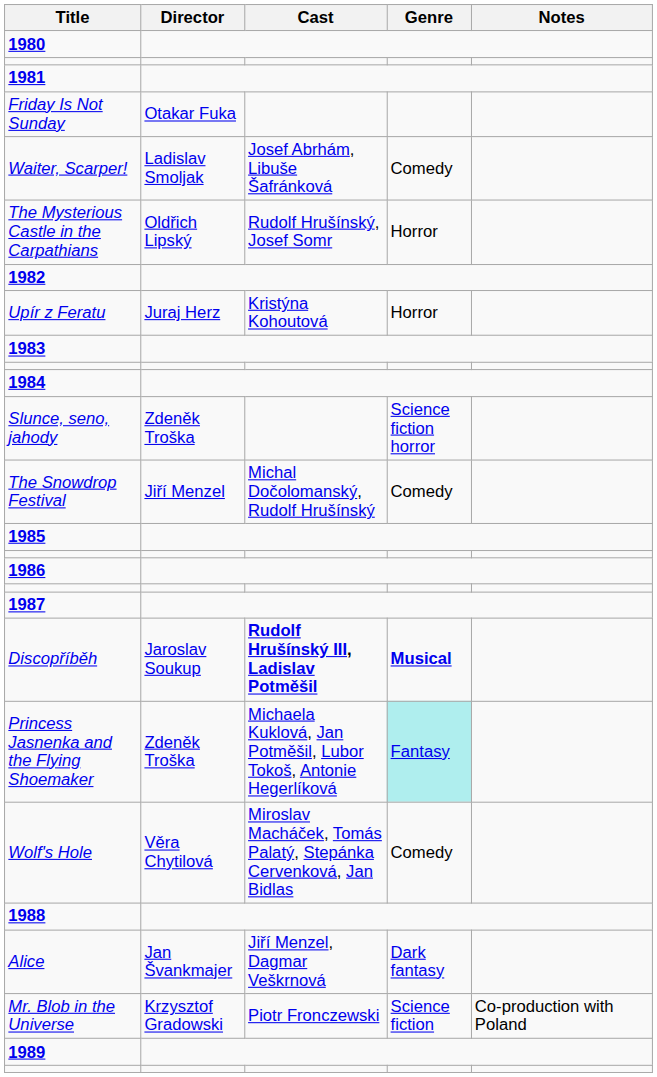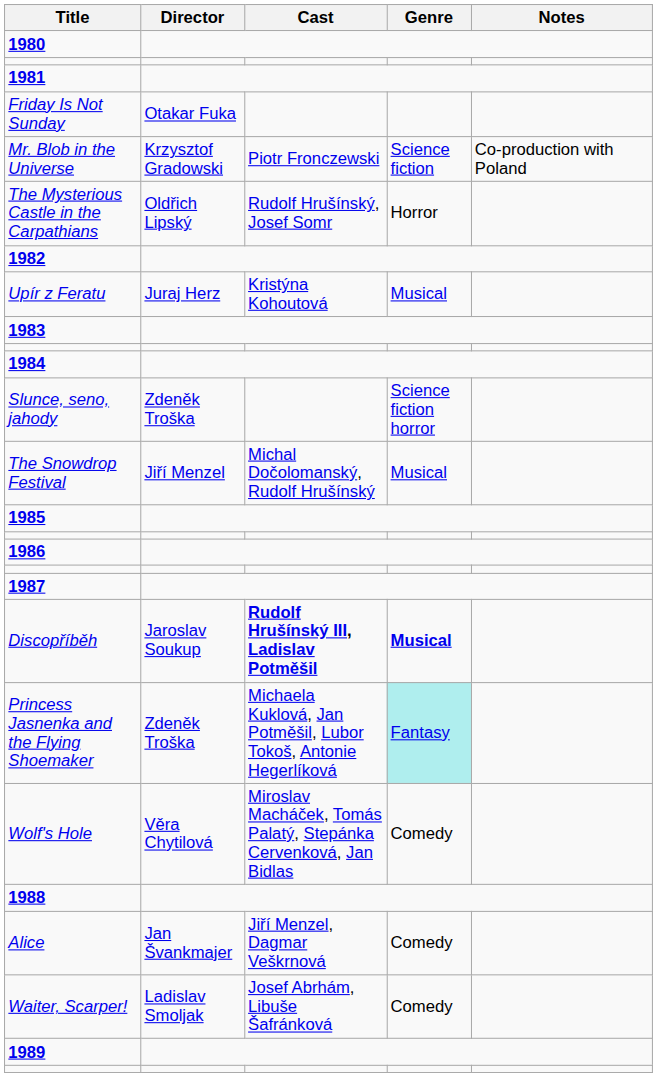rows swapped: Waiter, Scarper! <-> Mr. Blob in the Universe
Upír z Feratu | Genre: Horror -> Musical
The Snowdrop Festival | Genre: Comedy -> Musical
Alice | Genre: Dark fantasy -> Comedy
